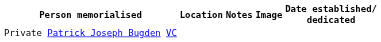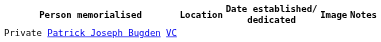columns swapped: Date established/ dedicated <-> Notes
